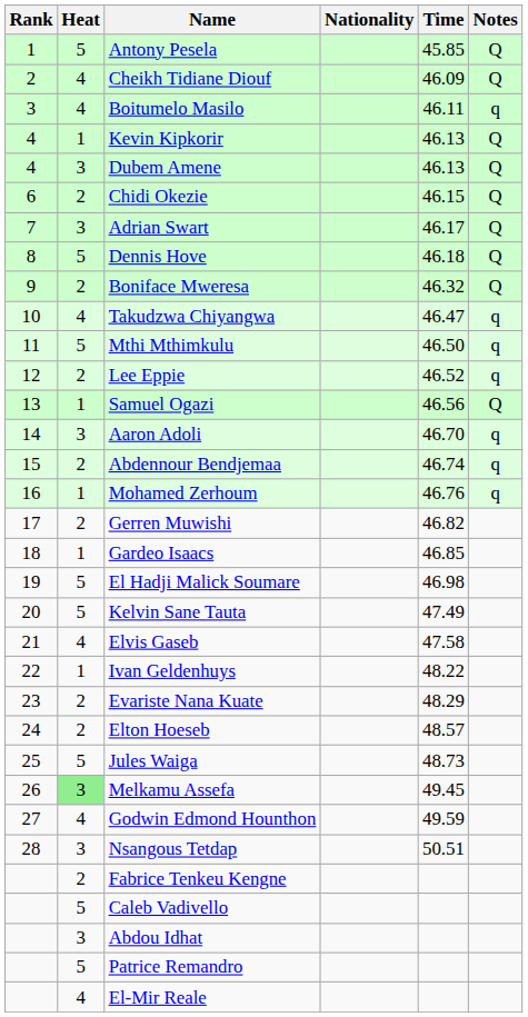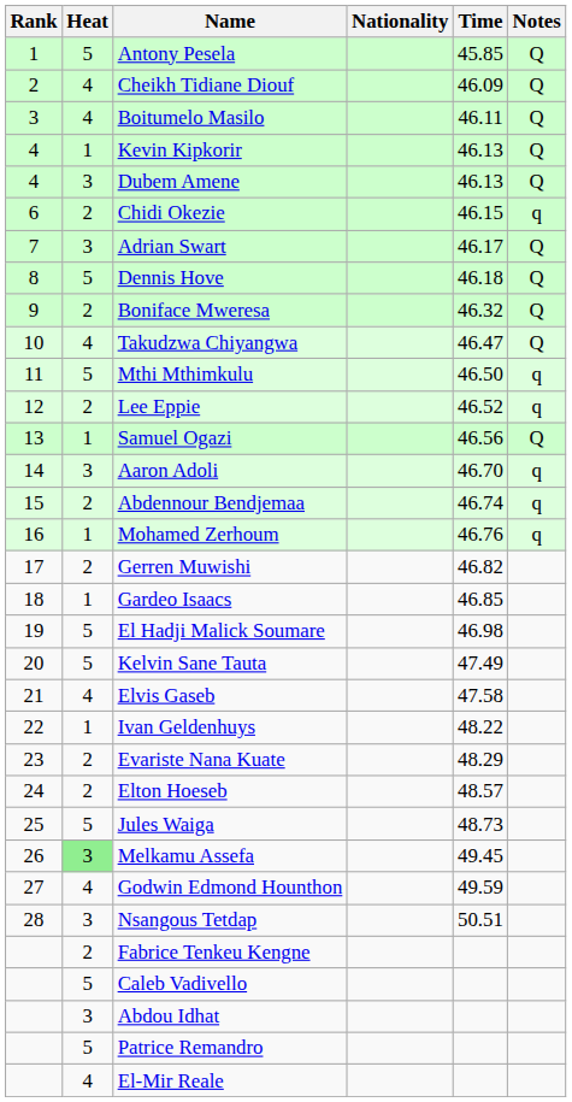Boitumelo Masilo | Notes: q -> Q
Chidi Okezie | Notes: Q -> q
Takudzwa Chiyangwa | Notes: q -> Q
